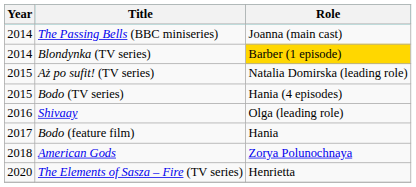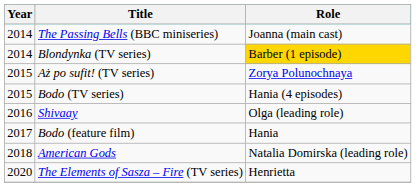Aż po sufit! (TV series) | Role: Natalia Domirska (leading role) -> Zorya Polunochnaya
American Gods | Role: Zorya Polunochnaya -> Natalia Domirska (leading role)
